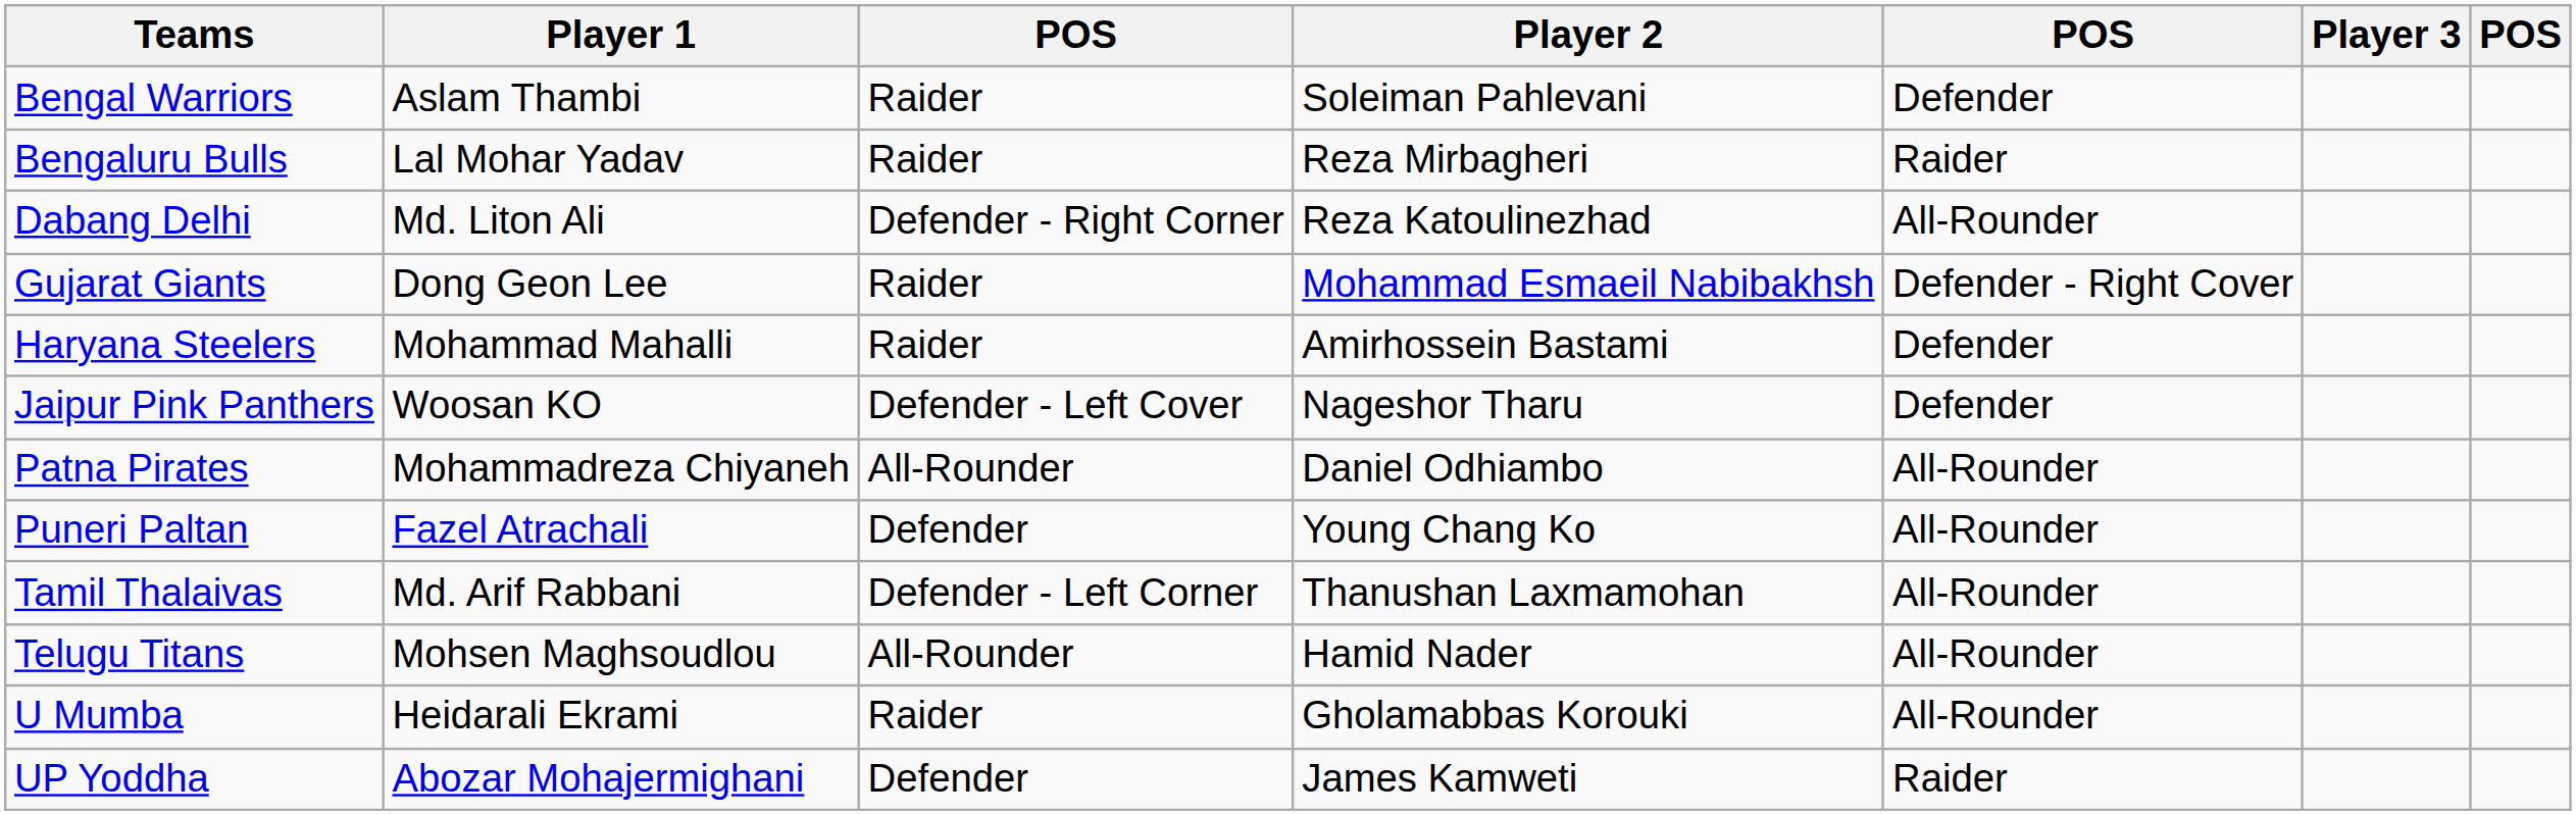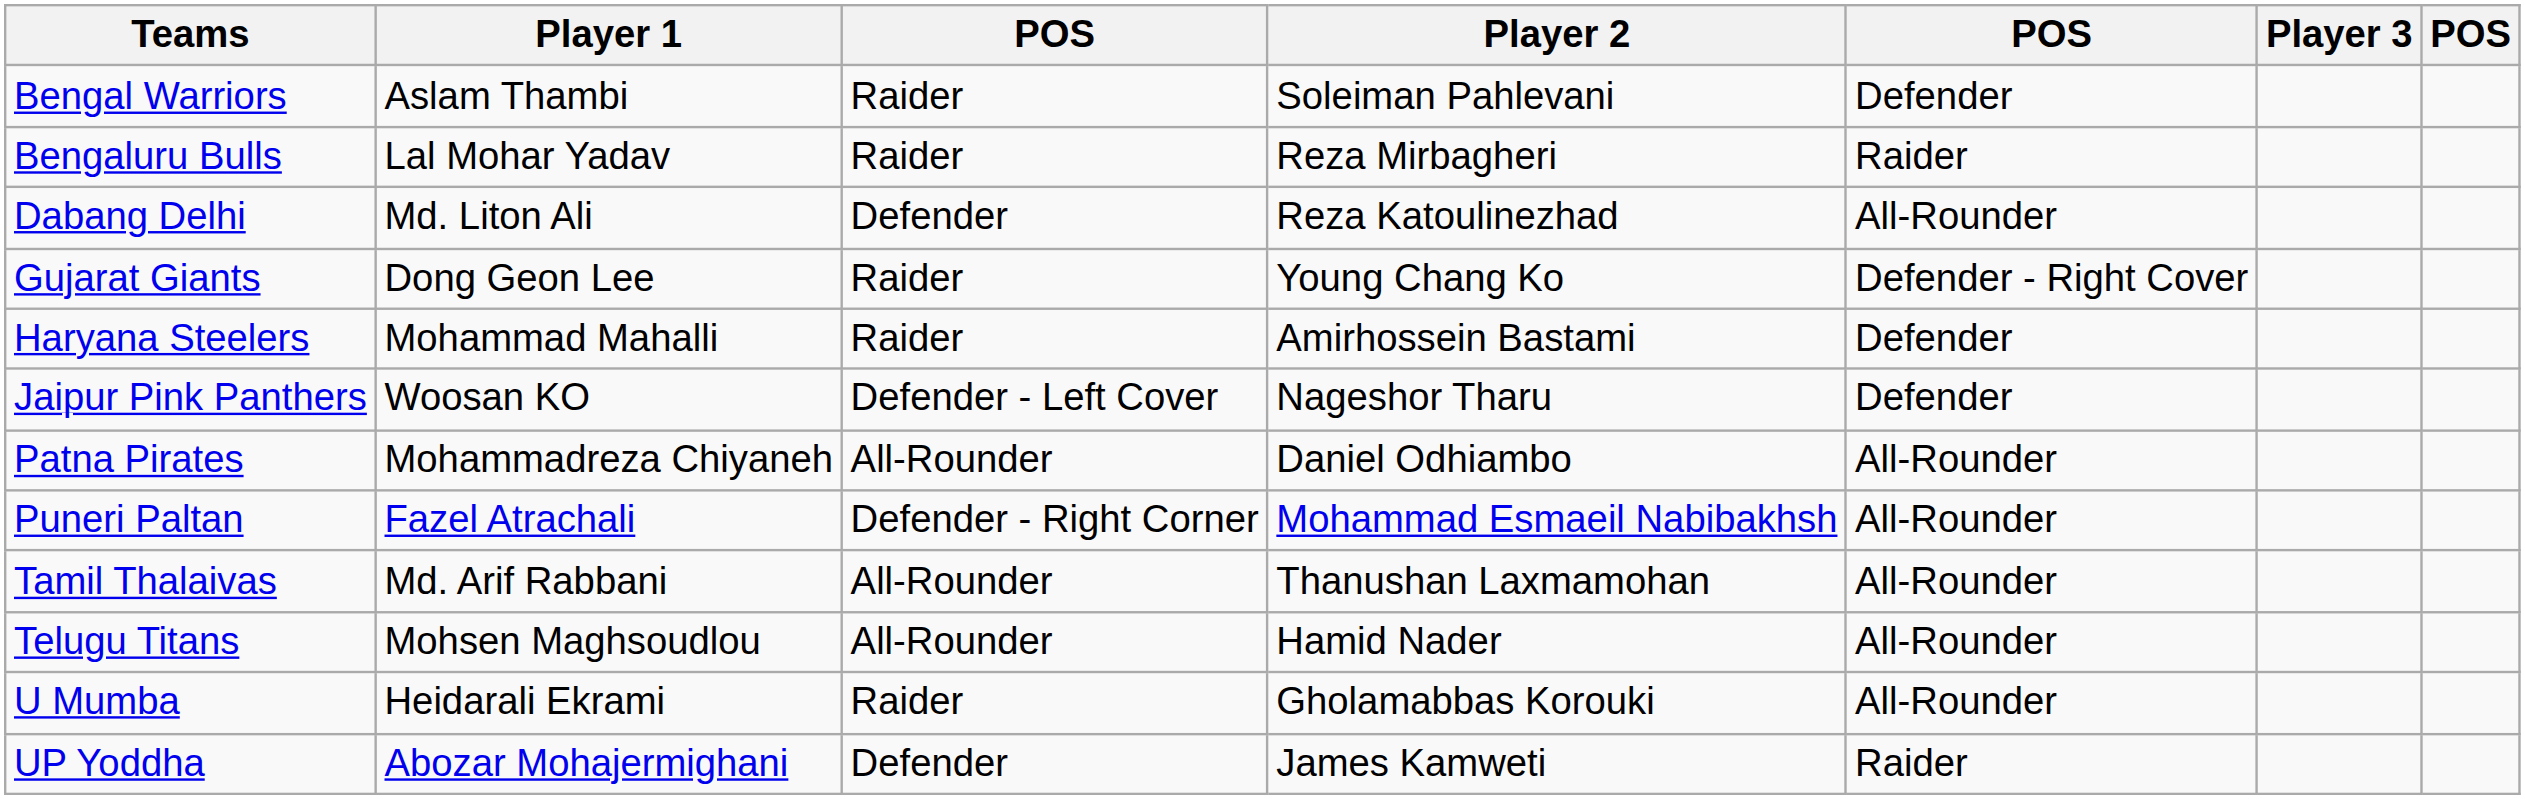Dabang Delhi | column 3: Defender - Right Corner -> Defender
Gujarat Giants | Player 2: Mohammad Esmaeil Nabibakhsh -> Young Chang Ko
Puneri Paltan | column 3: Defender -> Defender - Right Corner
Puneri Paltan | Player 2: Young Chang Ko -> Mohammad Esmaeil Nabibakhsh
Tamil Thalaivas | column 3: Defender - Left Corner -> All-Rounder
